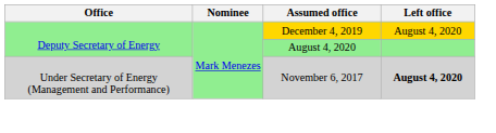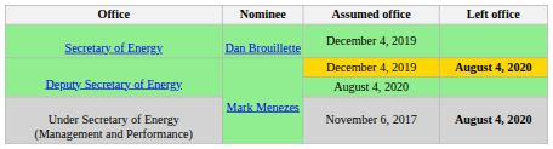+ row: Secretary of Energy | Dan Brouillette | December 4, 2019
Deputy Secretary of Energy / December 4, 2019 | Left office: normal -> bold
